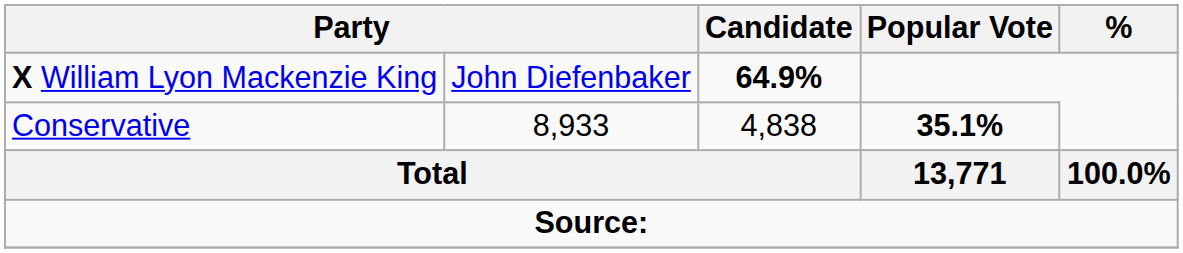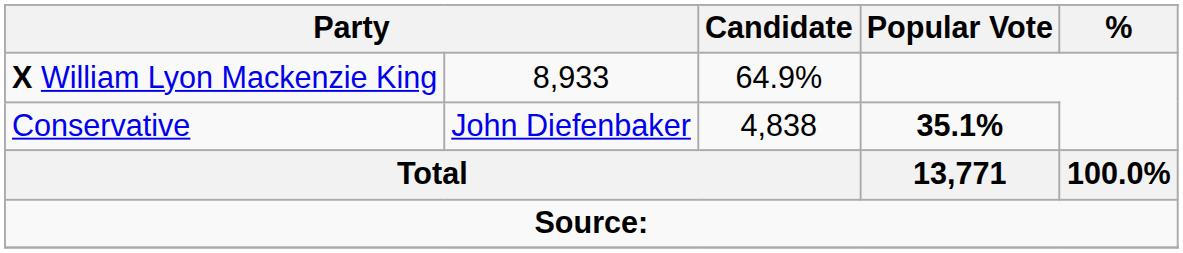X William Lyon Mackenzie King | column 2: John Diefenbaker -> 8,933
X William Lyon Mackenzie King | Candidate: bold -> normal
Conservative | column 2: 8,933 -> John Diefenbaker
